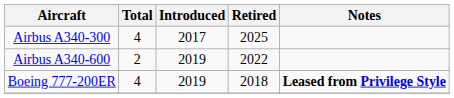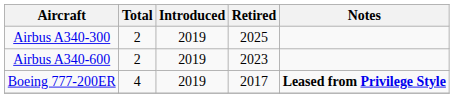Airbus A340-300 | Total: 4 -> 2
Airbus A340-300 | Introduced: 2017 -> 2019
Airbus A340-600 | Retired: 2022 -> 2023
Boeing 777-200ER | Retired: 2018 -> 2017
